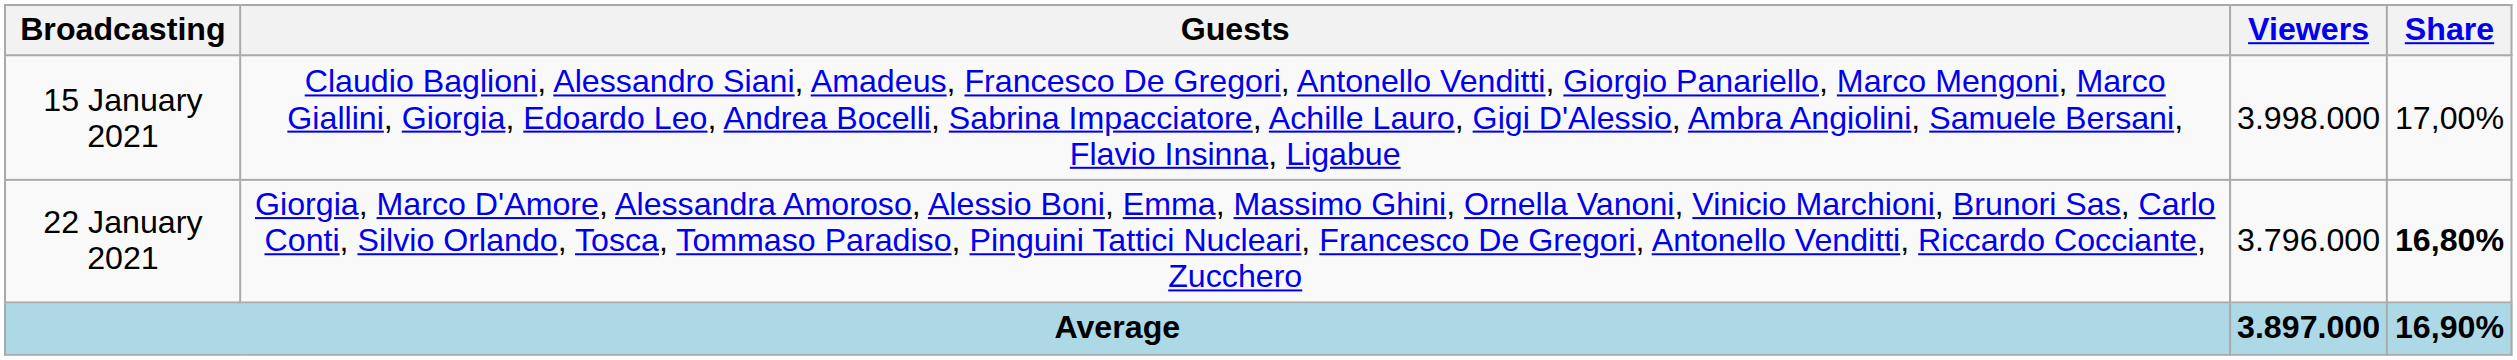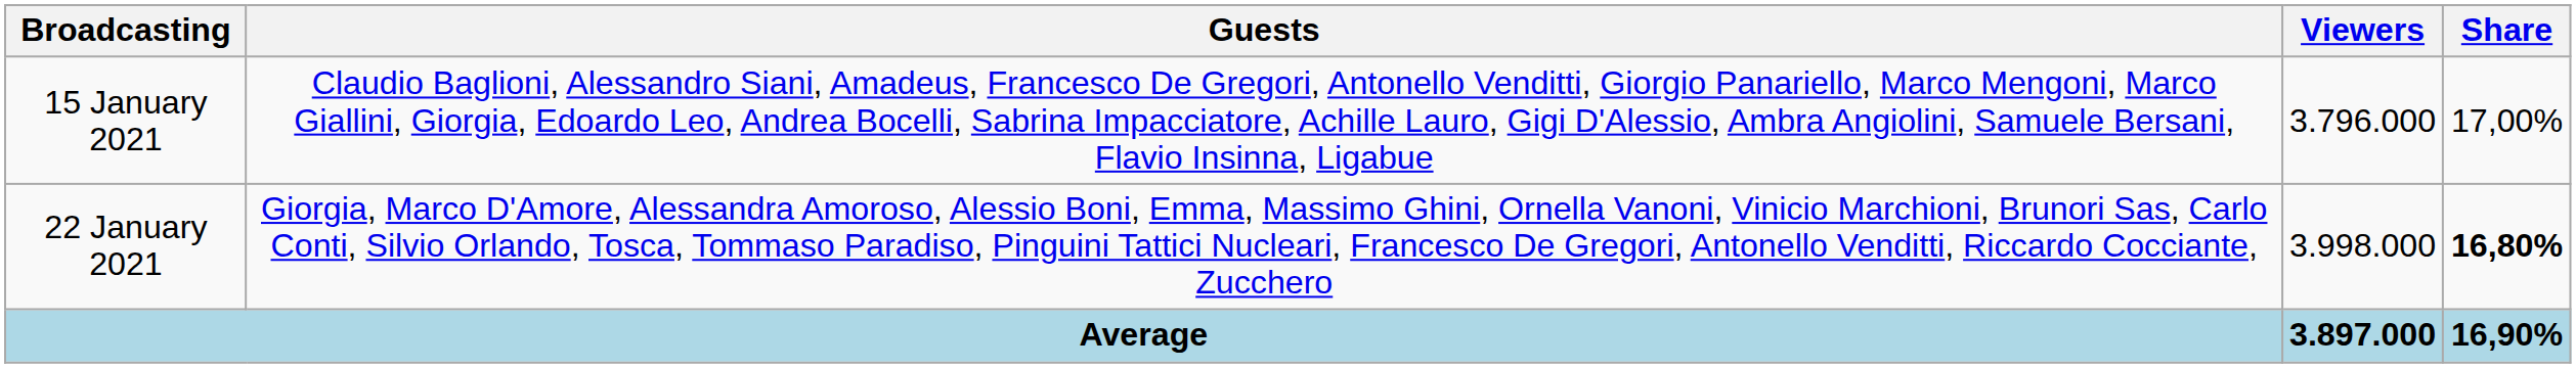15 January 2021 | Viewers: 3.998.000 -> 3.796.000
22 January 2021 | Viewers: 3.796.000 -> 3.998.000
